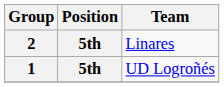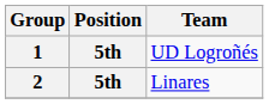rows swapped: 1 <-> 2
